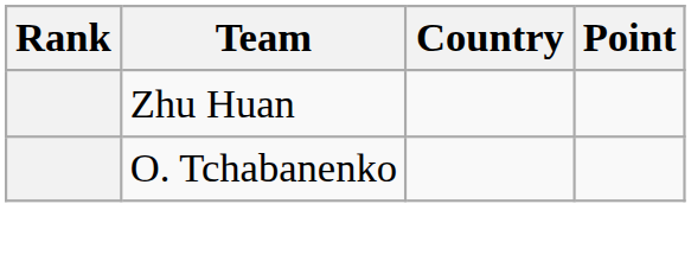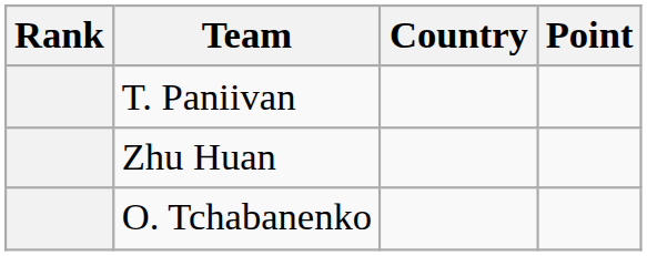+ row: T. Paniivan
